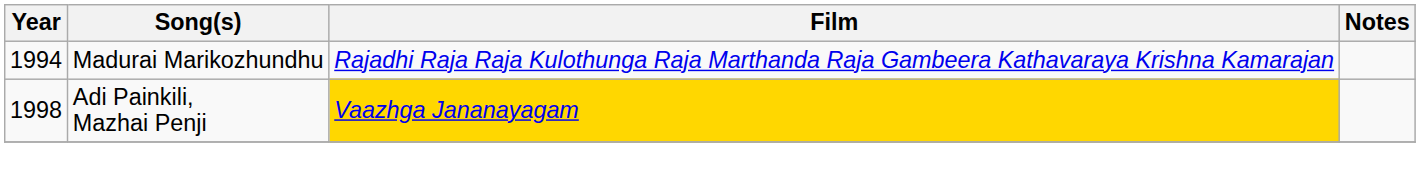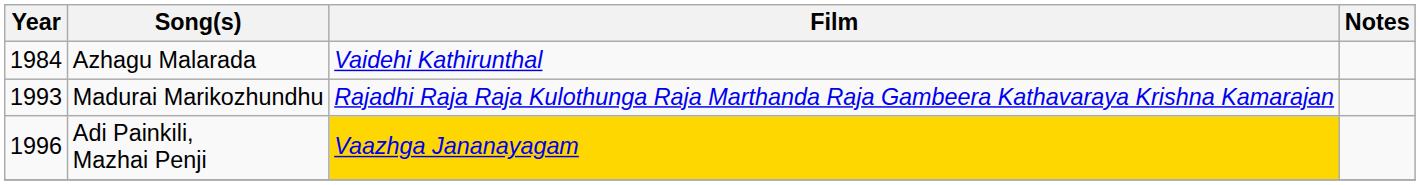+ row: 1984 | Azhagu Malarada | Vaidehi Kathirunthal
Madurai Marikozhundhu | Year: 1994 -> 1993
Adi Painkili, Mazhai Penji | Year: 1998 -> 1996
